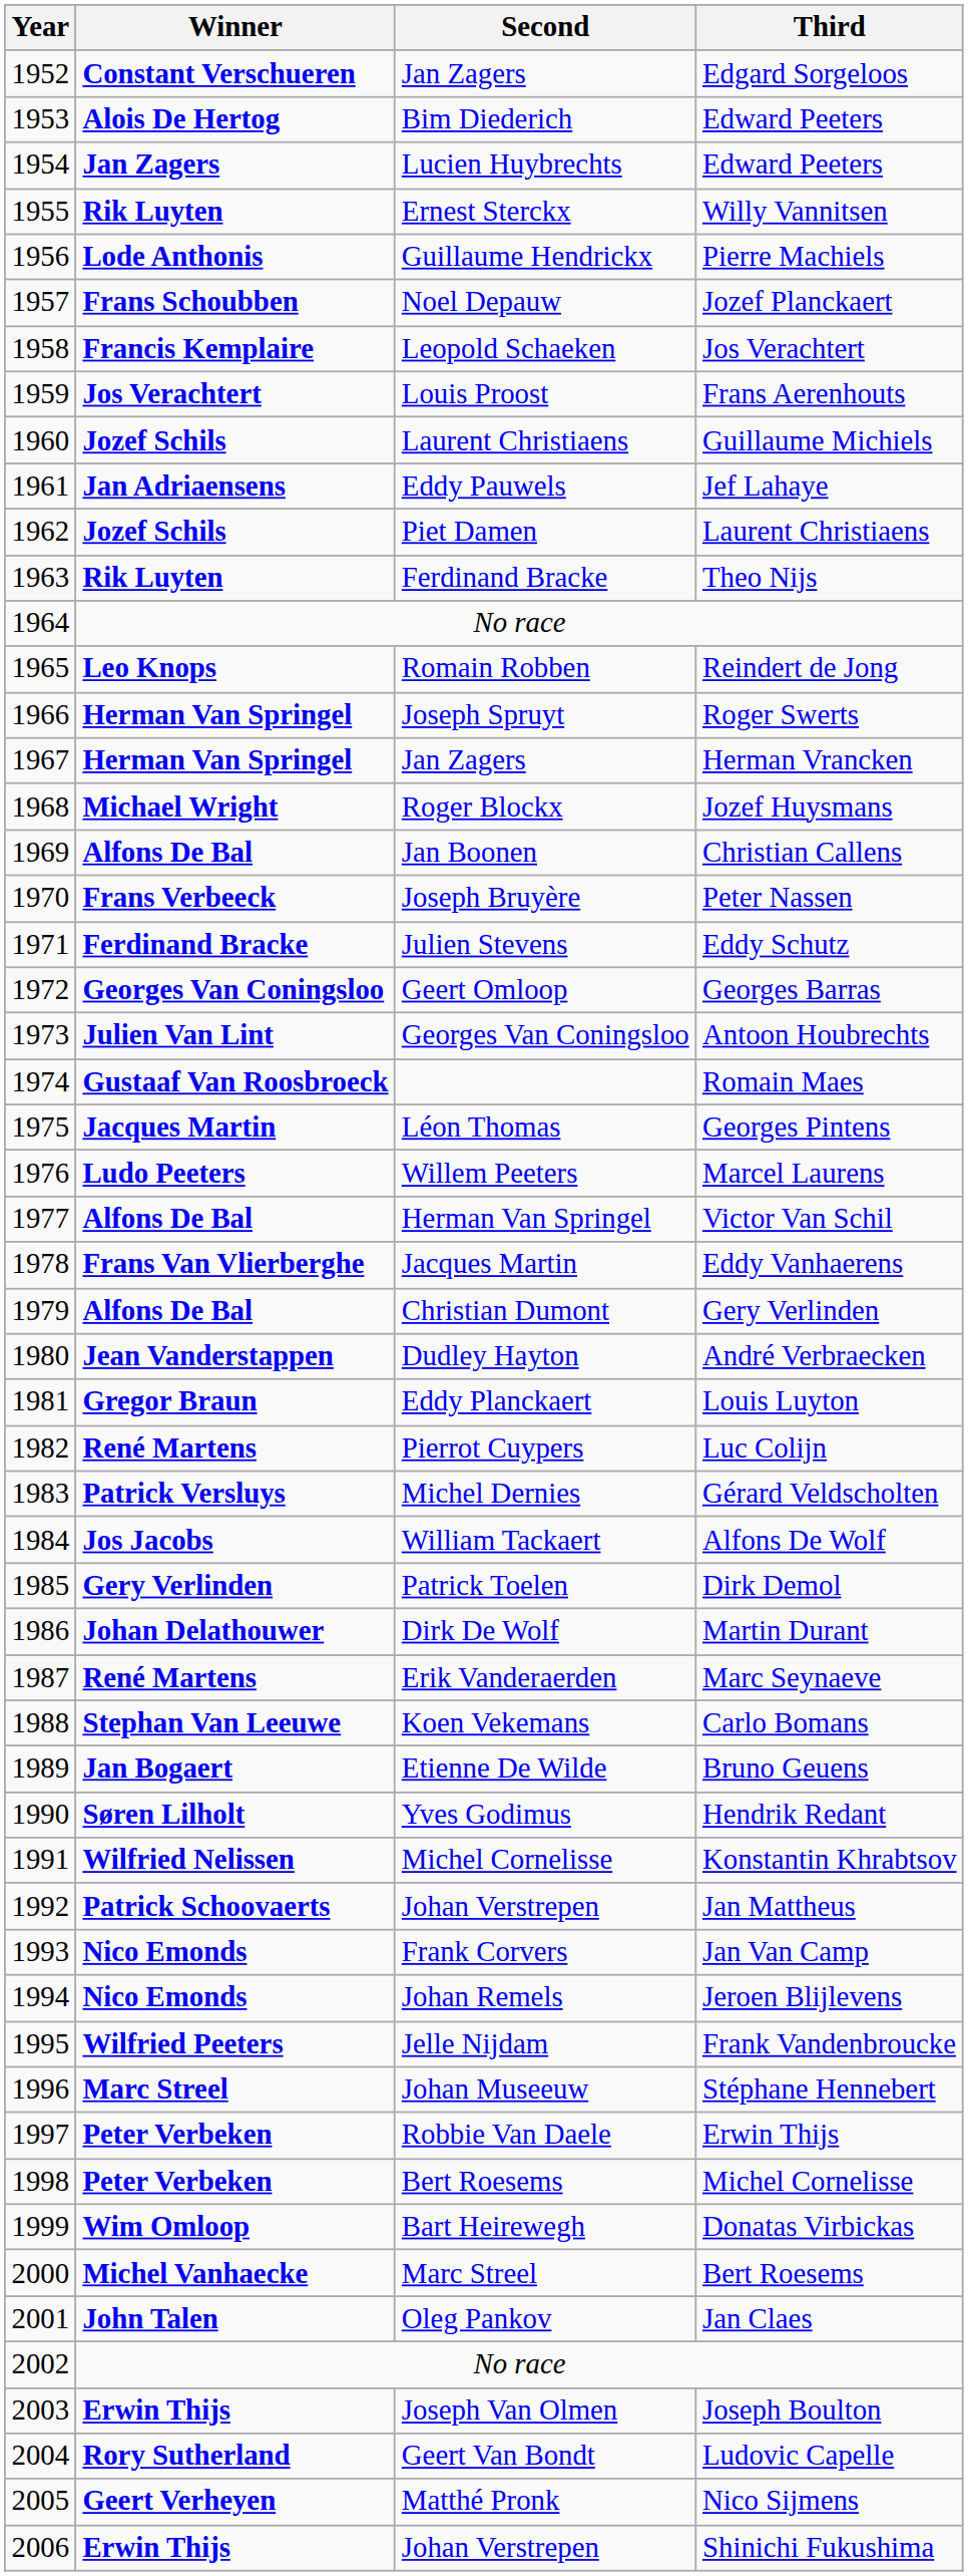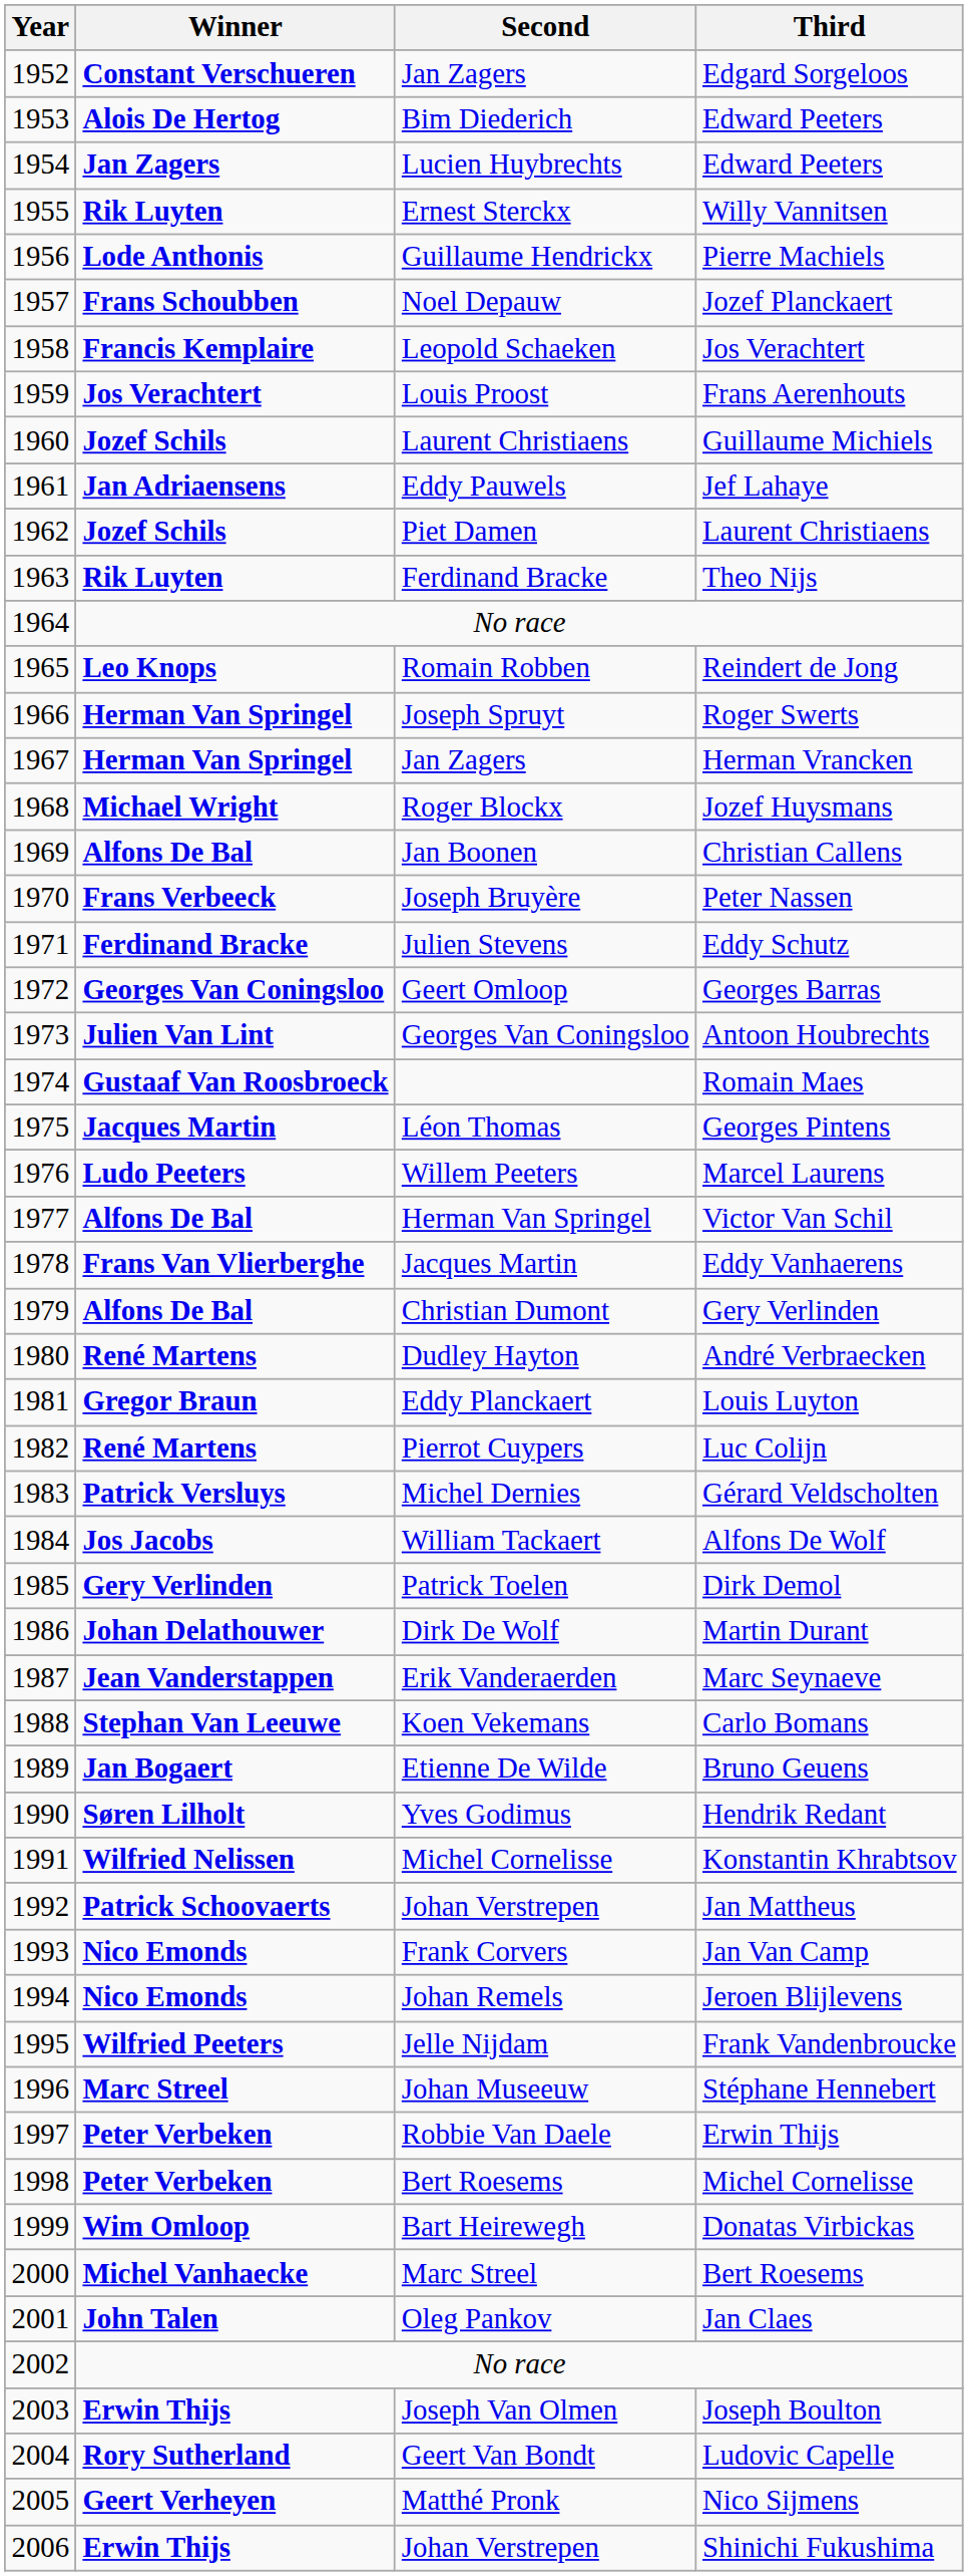André Verbraecken | Winner: Jean Vanderstappen -> René Martens
Marc Seynaeve | Winner: René Martens -> Jean Vanderstappen
